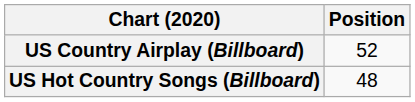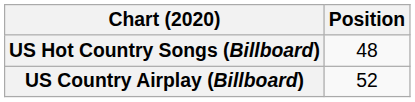rows swapped: US Country Airplay (Billboard) <-> US Hot Country Songs (Billboard)
